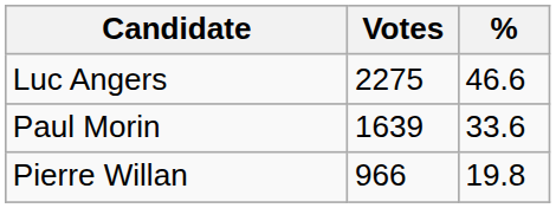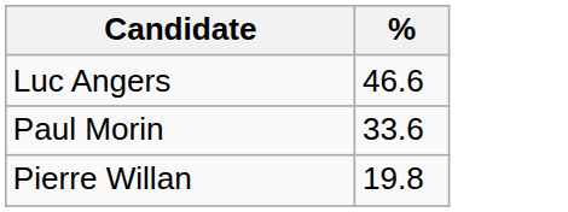- column: Votes | 2275 | 1639 | 966
